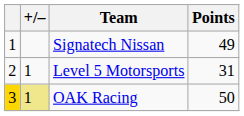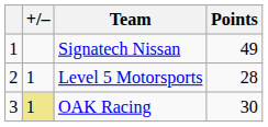Level 5 Motorsports | Points: 31 -> 28
OAK Racing | column 1: gold background -> no background
OAK Racing | Points: 50 -> 30
